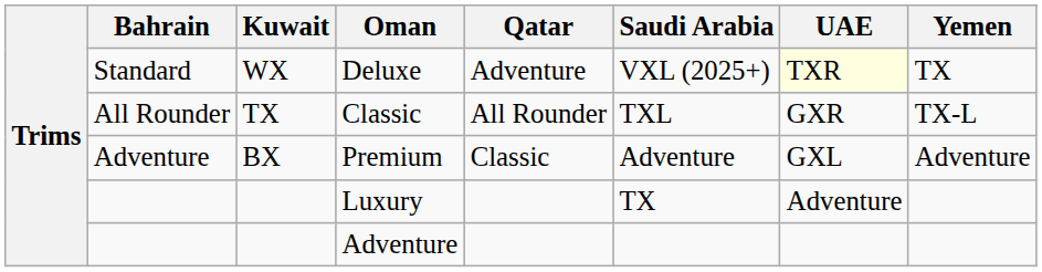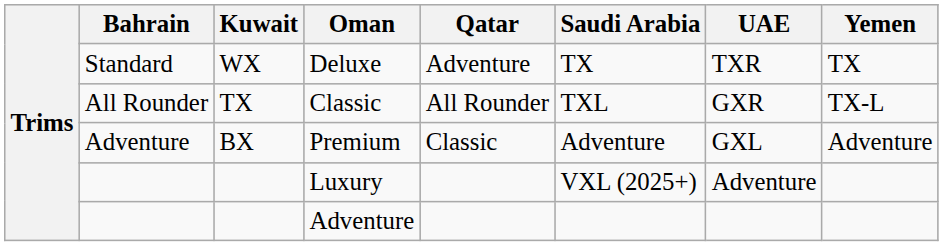Deluxe | Saudi Arabia: VXL (2025+) -> TX
Deluxe | UAE: lightyellow background -> no background
Luxury | Saudi Arabia: TX -> VXL (2025+)
